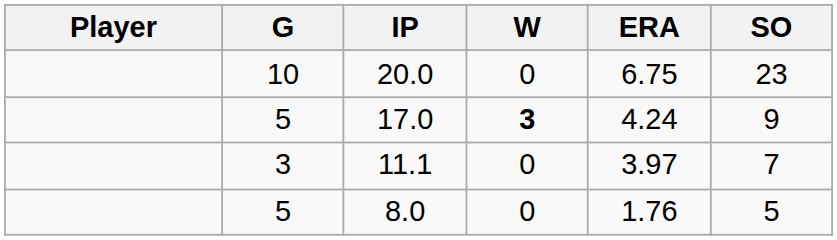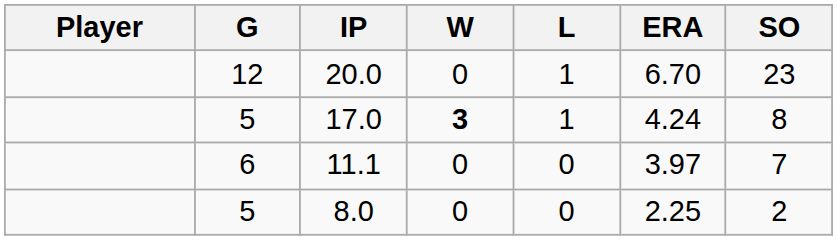+ column: L | 1 | 1 | 0 | 0
20.0 | G: 10 -> 12
20.0 | ERA: 6.75 -> 6.70
17.0 | SO: 9 -> 8
11.1 | G: 3 -> 6
8.0 | ERA: 1.76 -> 2.25
8.0 | SO: 5 -> 2
